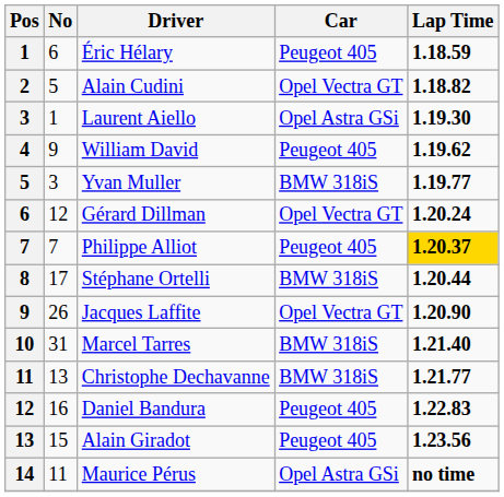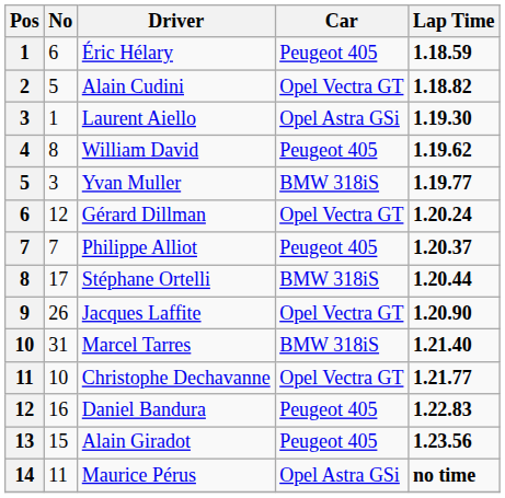William David | No: 9 -> 8
Philippe Alliot | Lap Time: gold background -> no background
Christophe Dechavanne | No: 13 -> 10
Christophe Dechavanne | Car: BMW 318iS -> Opel Vectra GT
